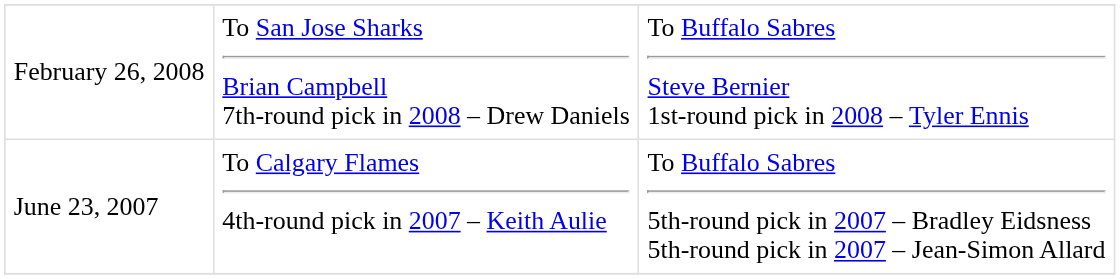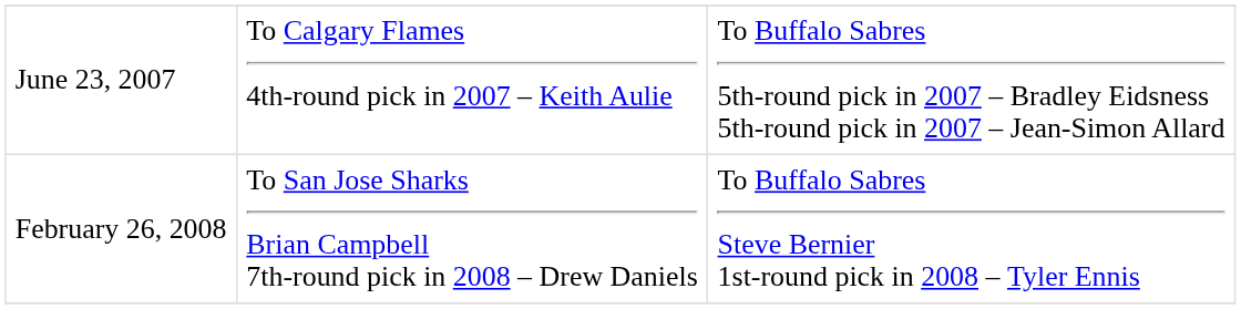rows swapped: June 23, 2007 <-> February 26, 2008
